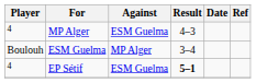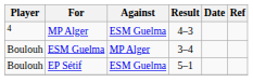EP Sétif | Player: 4 -> Boulouh
EP Sétif | Result: bold -> normal
